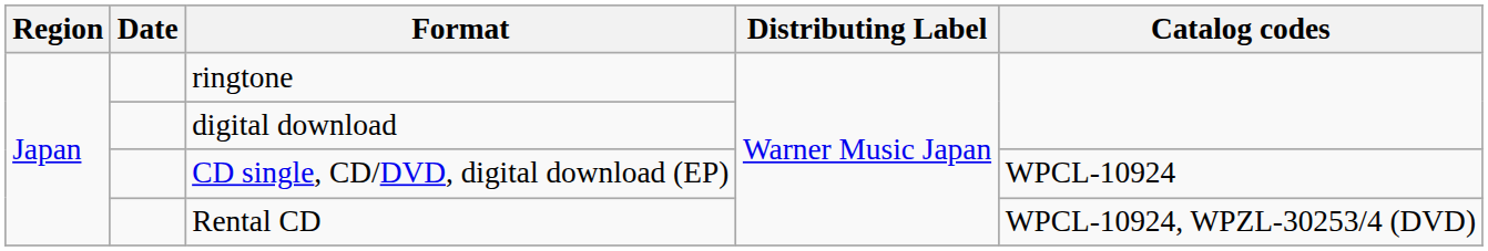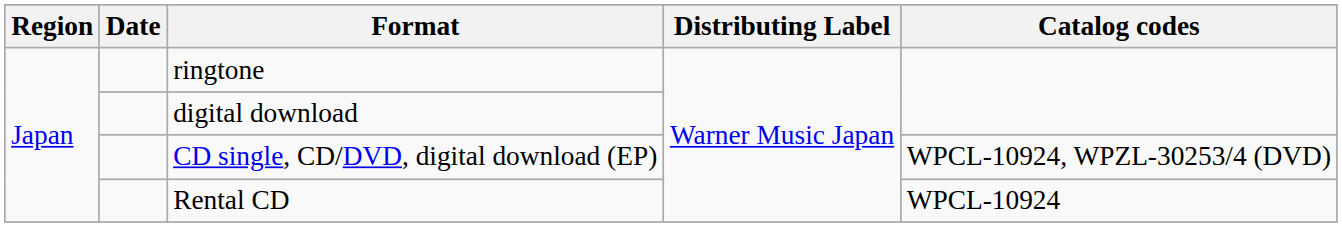CD single, CD/DVD, digital download (EP) | Catalog codes: WPCL-10924 -> WPCL-10924, WPZL-30253/4 (DVD)
Rental CD | Catalog codes: WPCL-10924, WPZL-30253/4 (DVD) -> WPCL-10924
